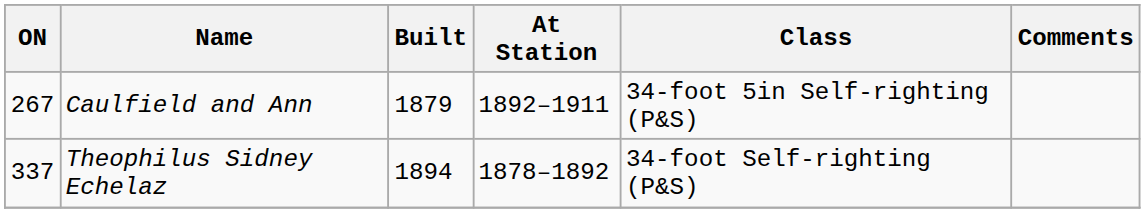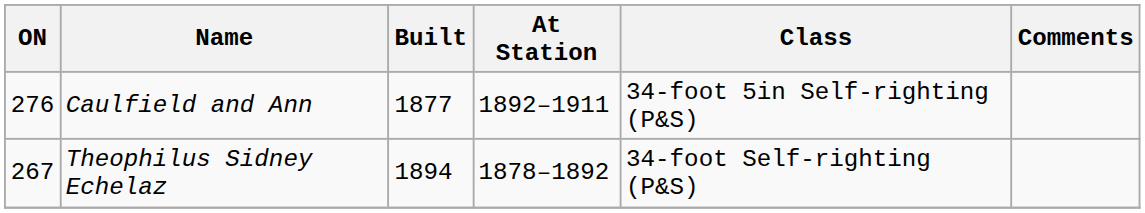Caulfield and Ann | ON: 267 -> 276
Caulfield and Ann | Built: 1879 -> 1877
Theophilus Sidney Echelaz | ON: 337 -> 267
